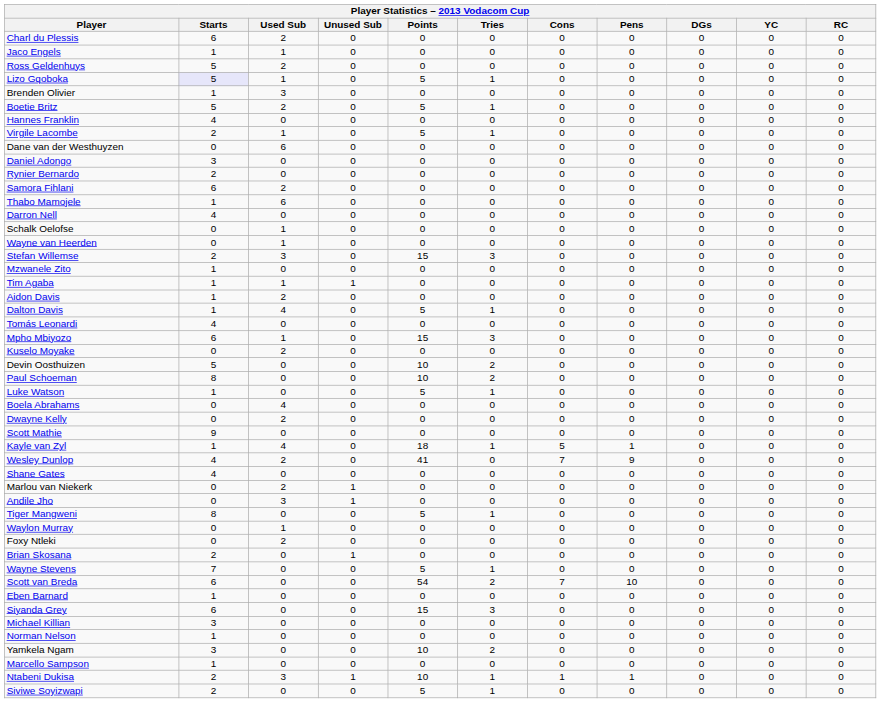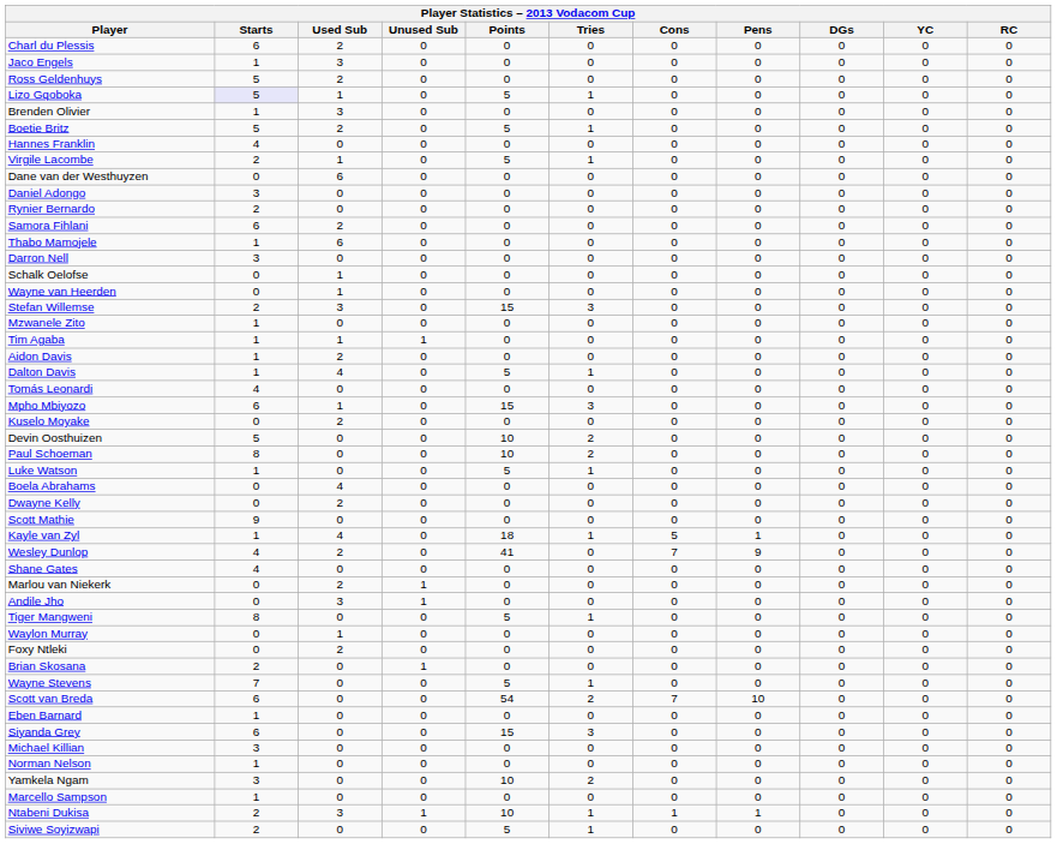Jaco Engels | Used Sub: 1 -> 3
Darron Nell | Starts: 4 -> 3
